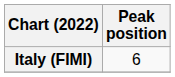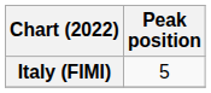Italy (FIMI) | Peak position: 6 -> 5
